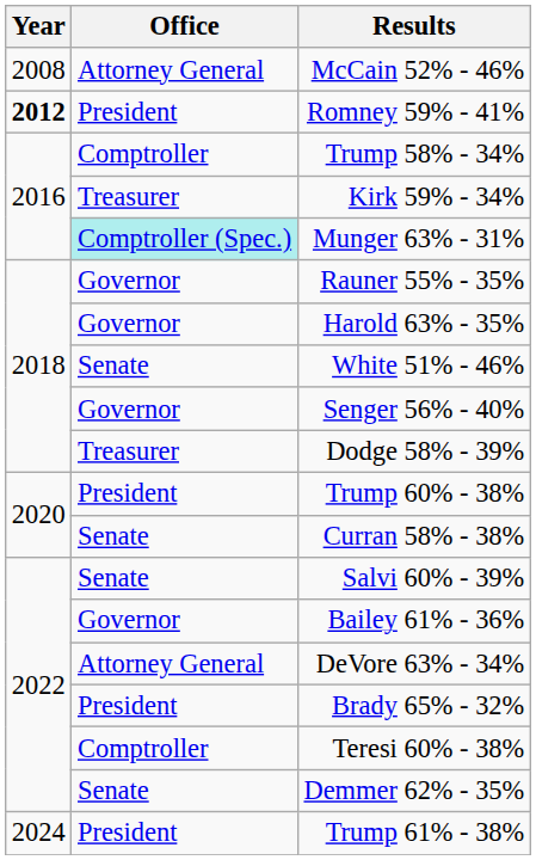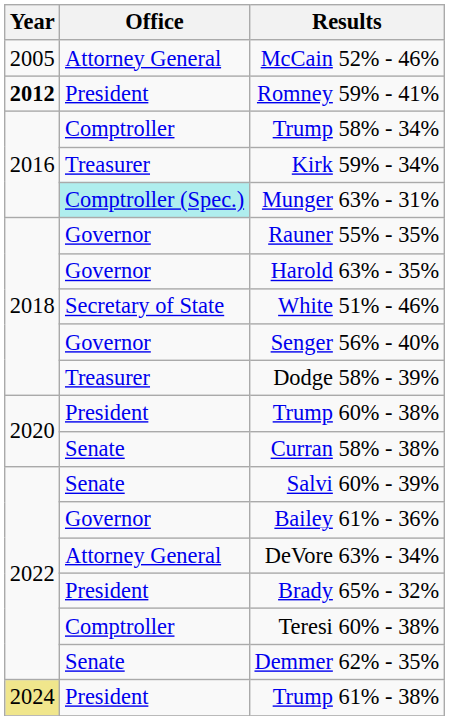McCain 52% - 46% | Year: 2008 -> 2005
White 51% - 46% | Office: Senate -> Secretary of State
Trump 61% - 38% | Year: no background -> khaki background
